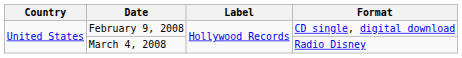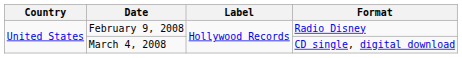February 9, 2008 | Format: CD single, digital download -> Radio Disney
March 4, 2008 | Format: Radio Disney -> CD single, digital download
